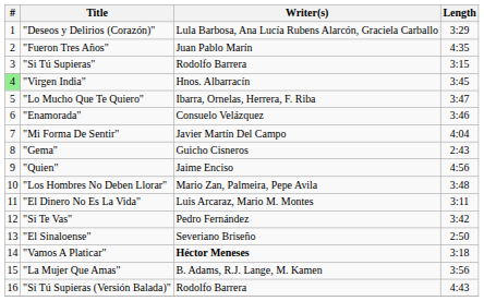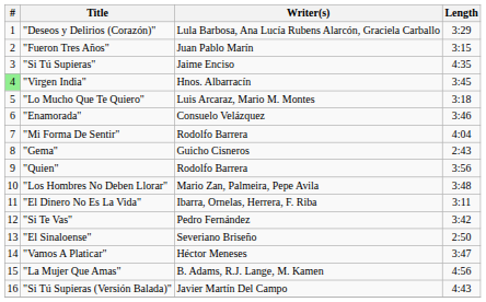"Fueron Tres Años" | Length: 4:35 -> 3:15
"Si Tú Supieras" | Writer(s): Rodolfo Barrera -> Jaime Enciso
"Si Tú Supieras" | Length: 3:15 -> 4:35
"Lo Mucho Que Te Quiero" | Writer(s): Ibarra, Ornelas, Herrera, F. Riba -> Luis Arcaraz, Mario M. Montes
"Lo Mucho Que Te Quiero" | Length: 3:47 -> 3:18
"Mi Forma De Sentir" | Writer(s): Javier Martín Del Campo -> Rodolfo Barrera
"Quien" | Writer(s): Jaime Enciso -> Rodolfo Barrera
"Quien" | Length: 4:56 -> 3:56
"El Dinero No Es La Vida" | Writer(s): Luis Arcaraz, Mario M. Montes -> Ibarra, Ornelas, Herrera, F. Riba
"Vamos A Platicar" | Writer(s): bold -> normal
"Vamos A Platicar" | Length: 3:18 -> 3:47
"La Mujer Que Amas" | Length: 3:56 -> 4:56
"Si Tú Supieras (Versión Balada)" | Writer(s): Rodolfo Barrera -> Javier Martín Del Campo
